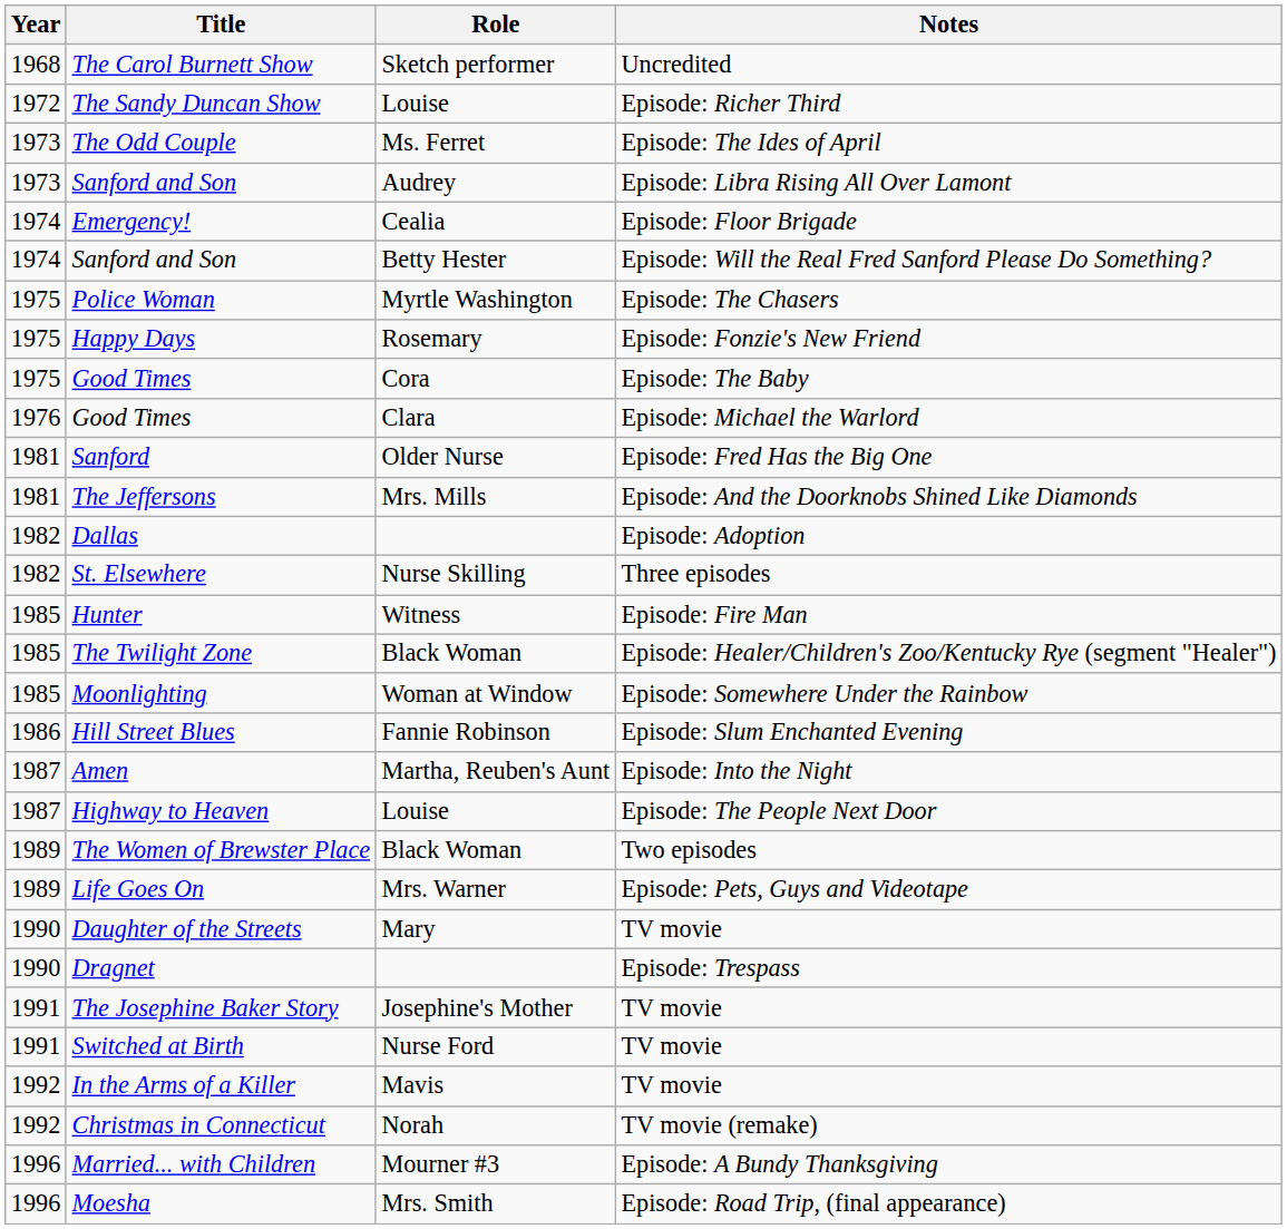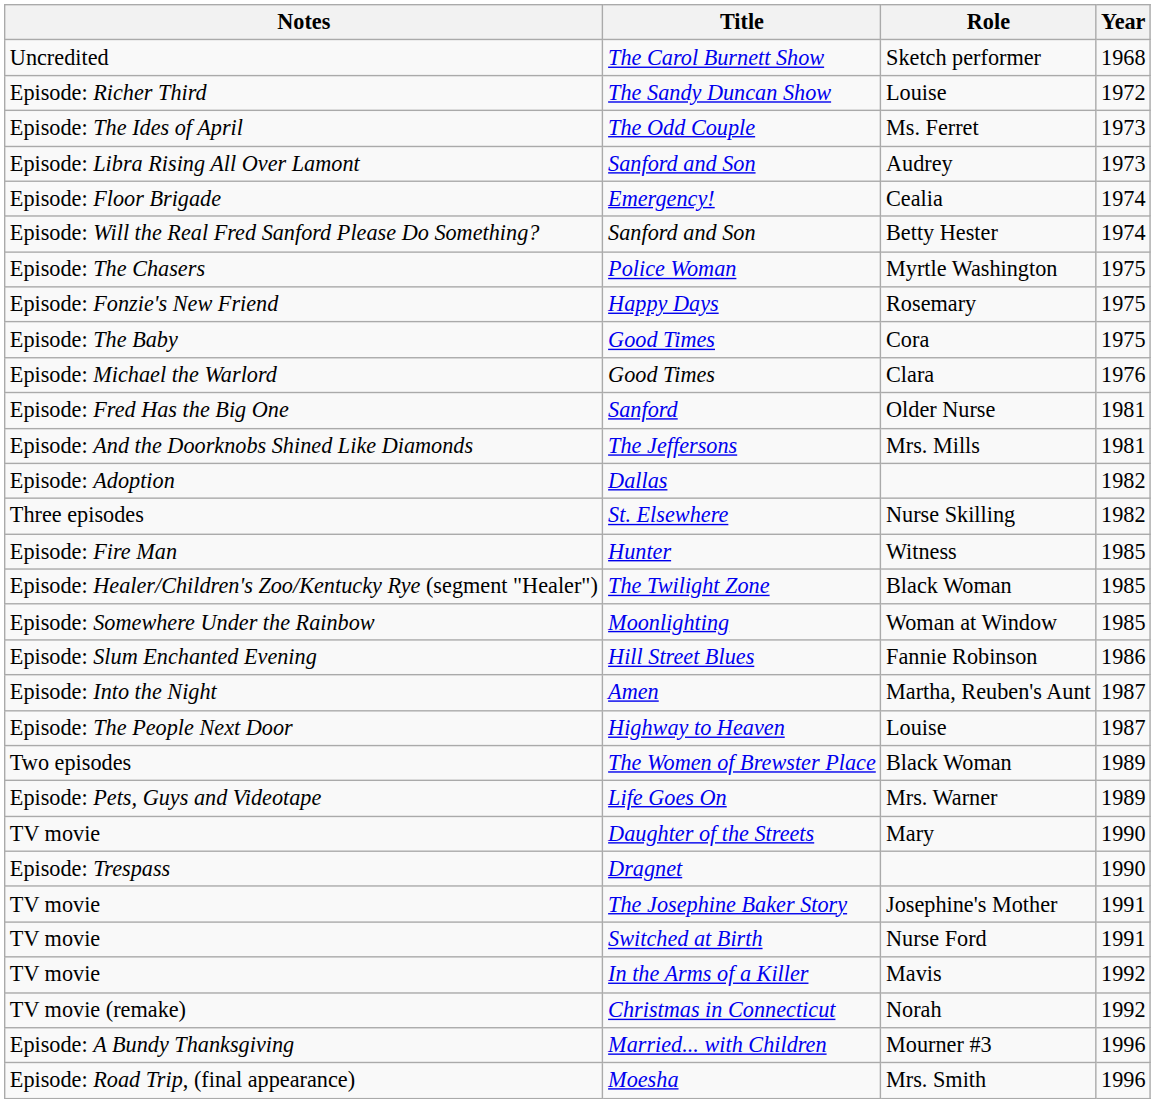columns swapped: Year <-> Notes
